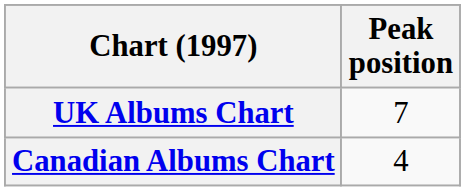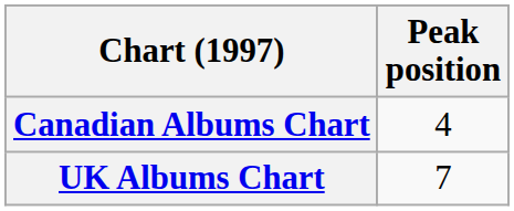rows swapped: Canadian Albums Chart <-> UK Albums Chart
